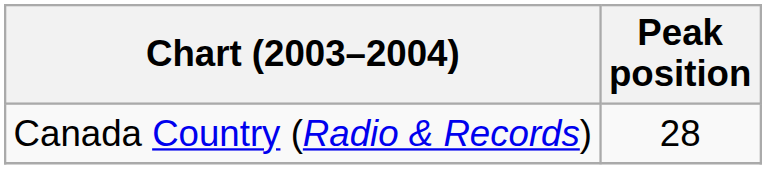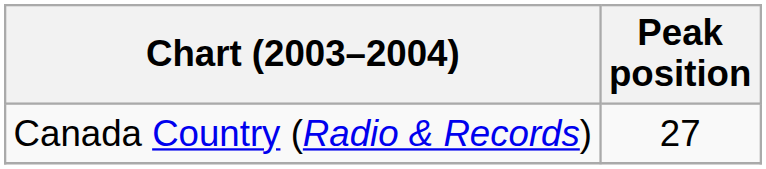Canada Country (Radio & Records) | Peak position: 28 -> 27
